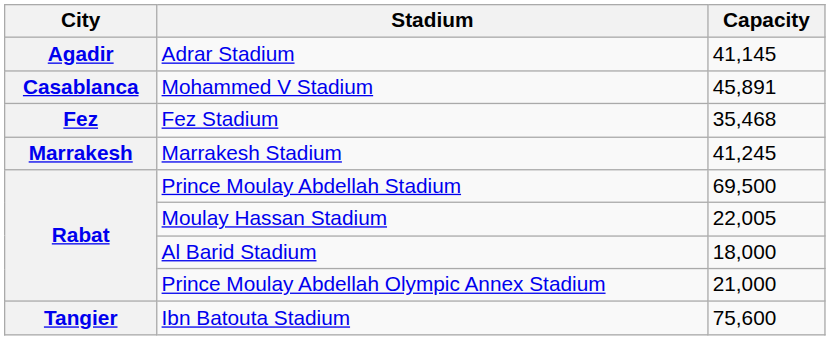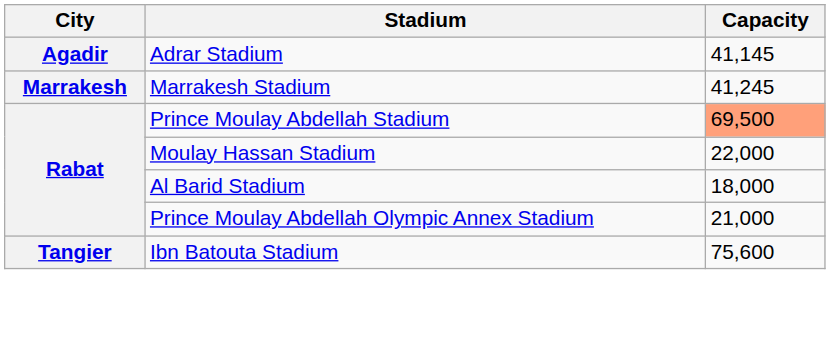- row: Casablanca | Mohammed V Stadium | 45,891
- row: Fez | Fez Stadium | 35,468
Prince Moulay Abdellah Stadium | Capacity: no background -> lightsalmon background
Moulay Hassan Stadium | Capacity: 22,005 -> 22,000
